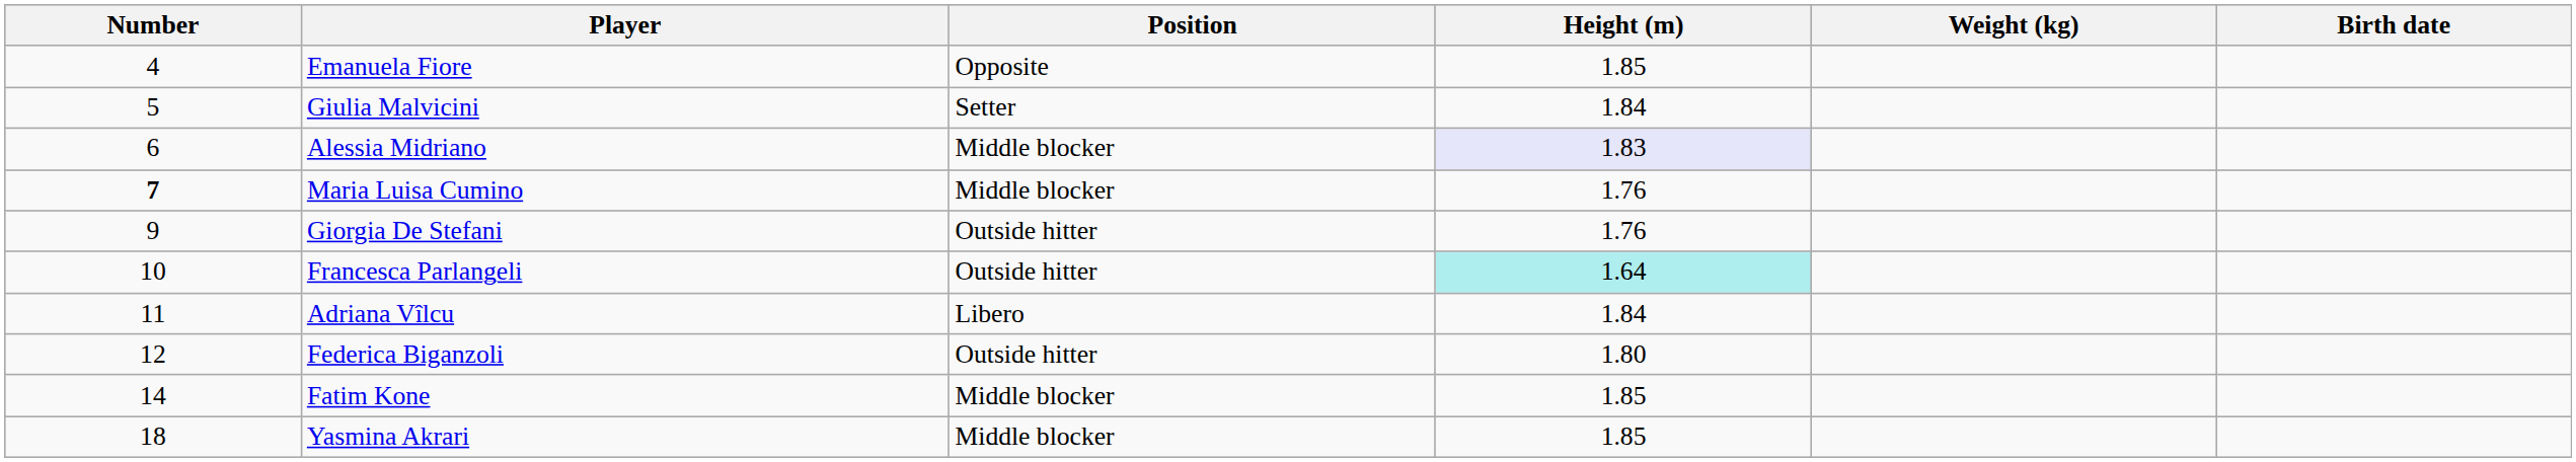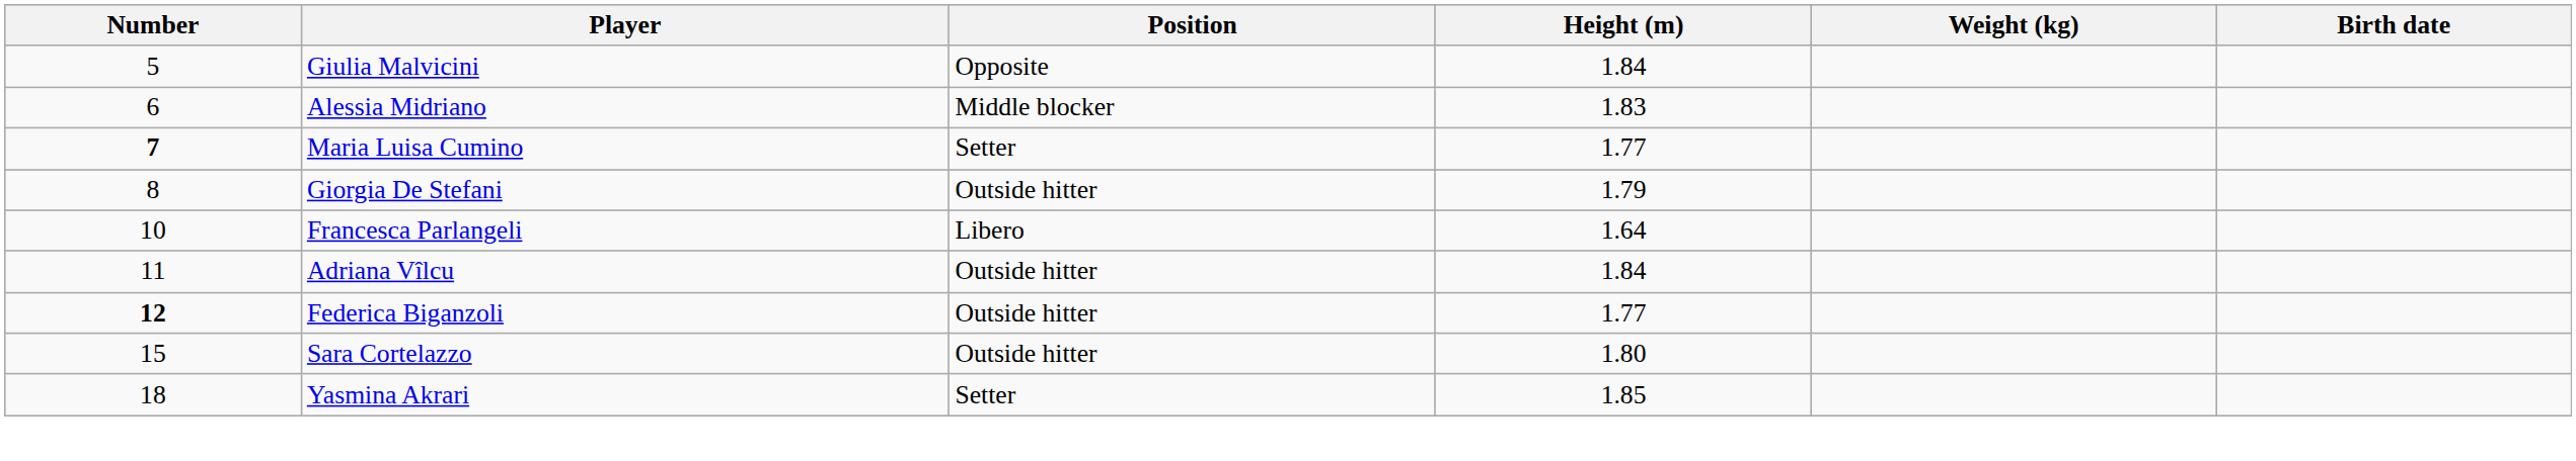- row: 4 | Emanuela Fiore | Opposite | 1.85
Giulia Malvicini | Position: Setter -> Opposite
Alessia Midriano | Height (m): lavender background -> no background
Maria Luisa Cumino | Position: Middle blocker -> Setter
Maria Luisa Cumino | Height (m): 1.76 -> 1.77
Giorgia De Stefani | Number: 9 -> 8
Giorgia De Stefani | Height (m): 1.76 -> 1.79
Francesca Parlangeli | Position: Outside hitter -> Libero
Francesca Parlangeli | Height (m): paleturquoise background -> no background
Adriana Vîlcu | Position: Libero -> Outside hitter
Federica Biganzoli | Number: normal -> bold
Federica Biganzoli | Height (m): 1.80 -> 1.77
- row: 14 | Fatim Kone | Middle blocker | 1.85
+ row: 15 | Sara Cortelazzo | Outside hitter | 1.80
Yasmina Akrari | Position: Middle blocker -> Setter
